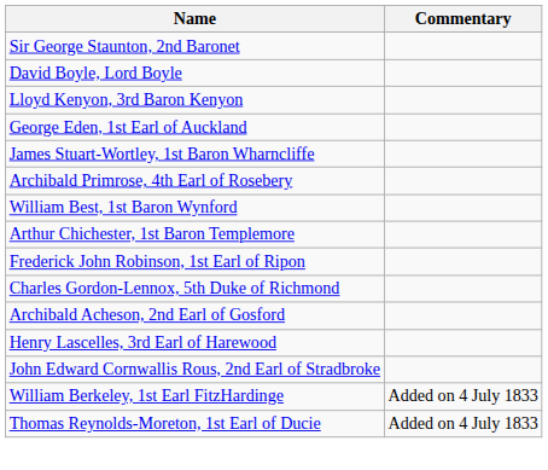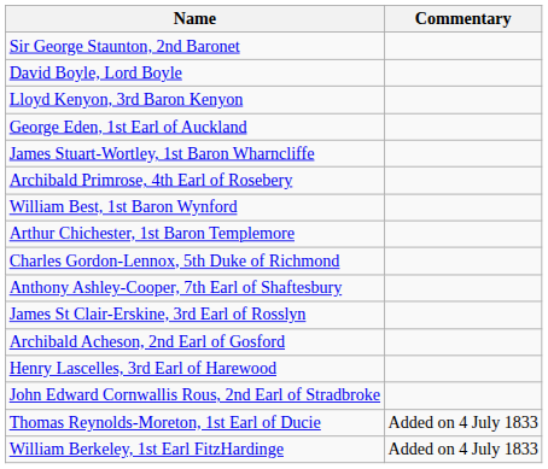- row: Frederick John Robinson, 1st Earl of Ripon
+ row: Anthony Ashley-Cooper, 7th Earl of Shaftesbury
+ row: James St Clair-Erskine, 3rd Earl of Rosslyn
rows swapped: Thomas Reynolds-Moreton, 1st Earl of Ducie <-> William Berkeley, 1st Earl FitzHardinge
